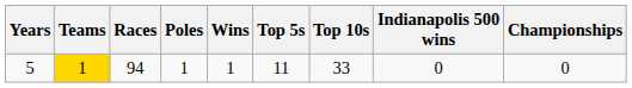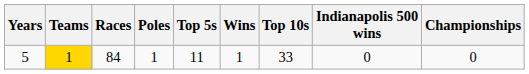columns swapped: Wins <-> Top 5s
5 | Races: 94 -> 84
